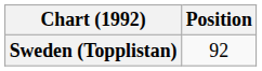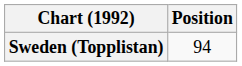Sweden (Topplistan) | Position: 92 -> 94
